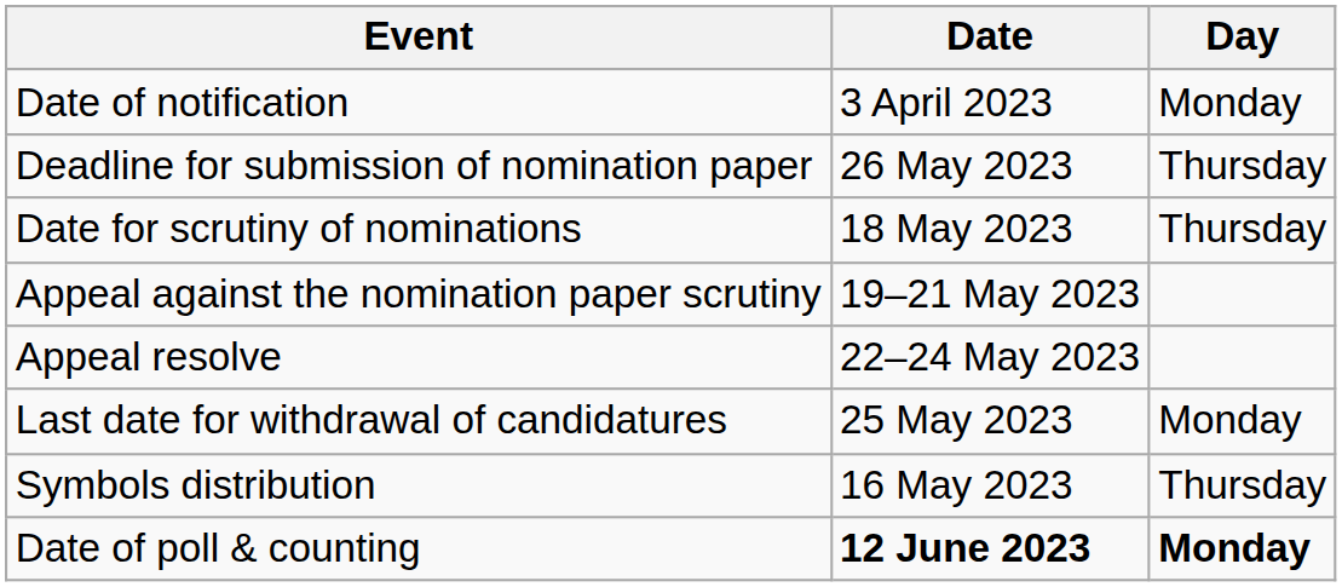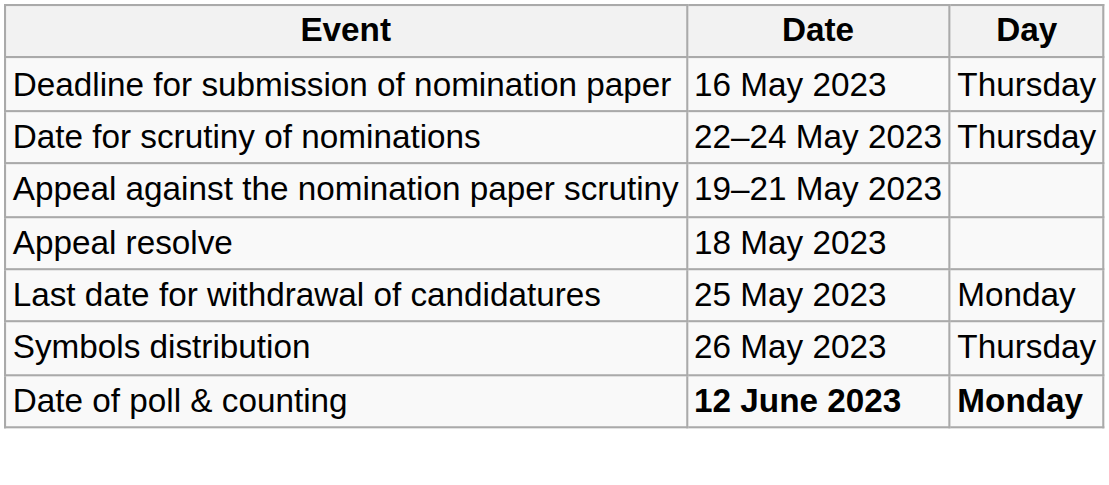- row: Date of notification | 3 April 2023 | Monday
Deadline for submission of nomination paper | Date: 26 May 2023 -> 16 May 2023
Date for scrutiny of nominations | Date: 18 May 2023 -> 22–24 May 2023
Appeal resolve | Date: 22–24 May 2023 -> 18 May 2023
Symbols distribution | Date: 16 May 2023 -> 26 May 2023
